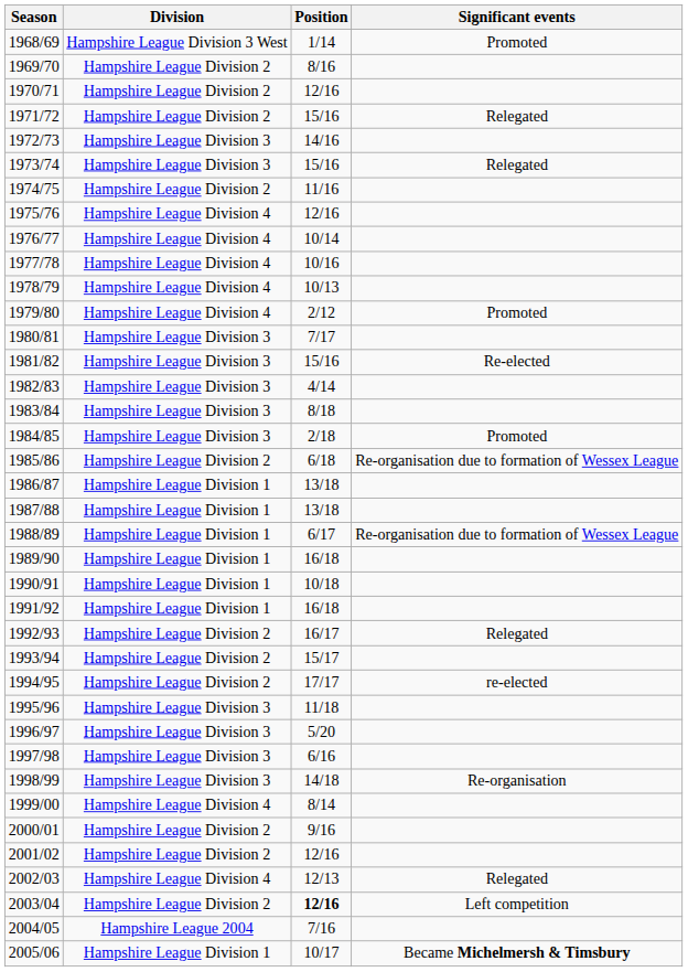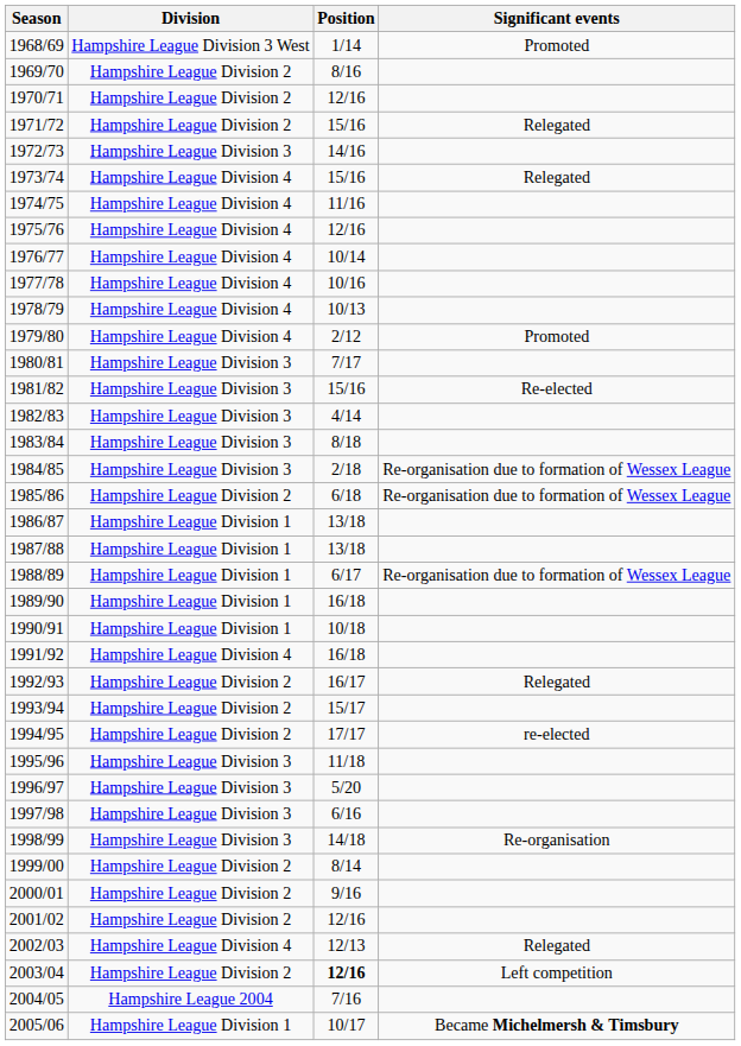1973/74 | Division: Hampshire League Division 3 -> Hampshire League Division 4
1974/75 | Division: Hampshire League Division 2 -> Hampshire League Division 4
1984/85 | Significant events: Promoted -> Re-organisation due to formation of Wessex League
1991/92 | Division: Hampshire League Division 1 -> Hampshire League Division 4
1999/00 | Division: Hampshire League Division 4 -> Hampshire League Division 2
